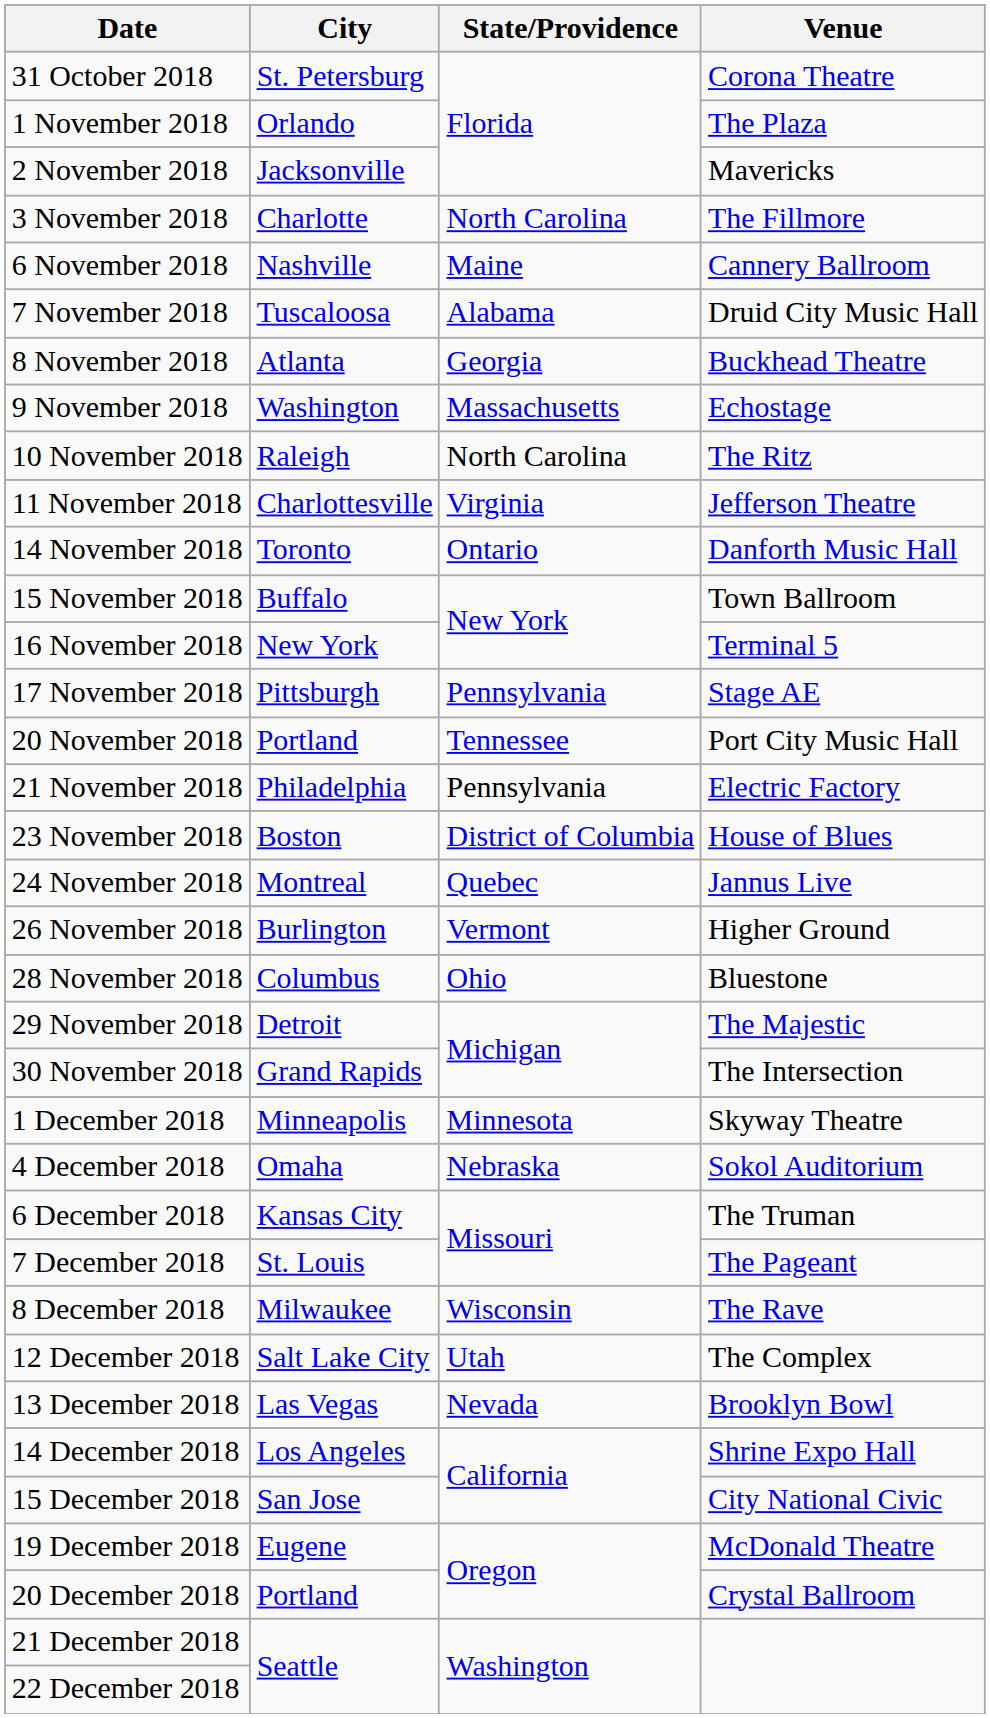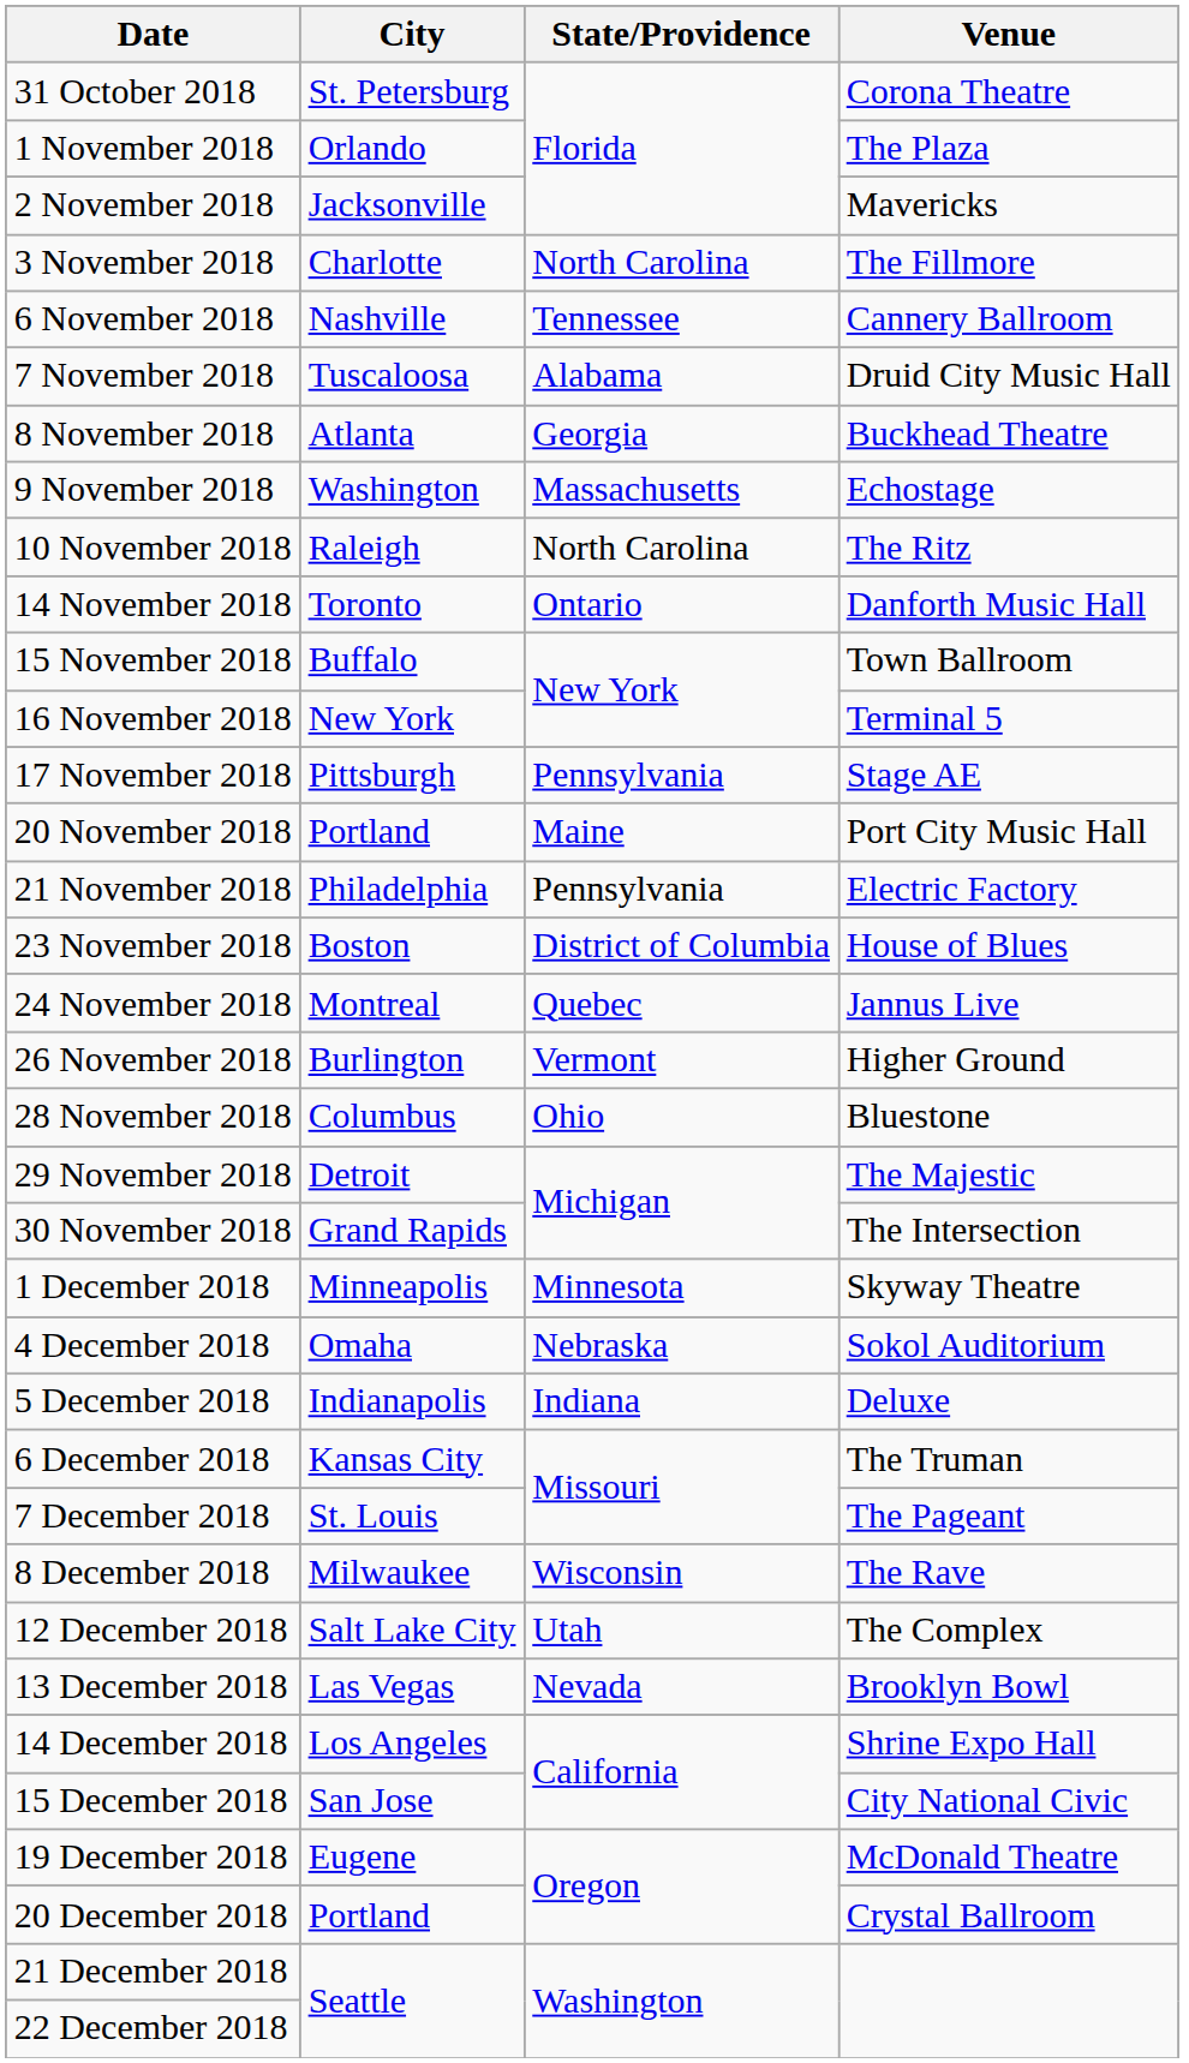6 November 2018 | State/Providence: Maine -> Tennessee
- row: 11 November 2018 | Charlottesville | Virginia | Jefferson Theatre
20 November 2018 | State/Providence: Tennessee -> Maine
+ row: 5 December 2018 | Indianapolis | Indiana | Deluxe
